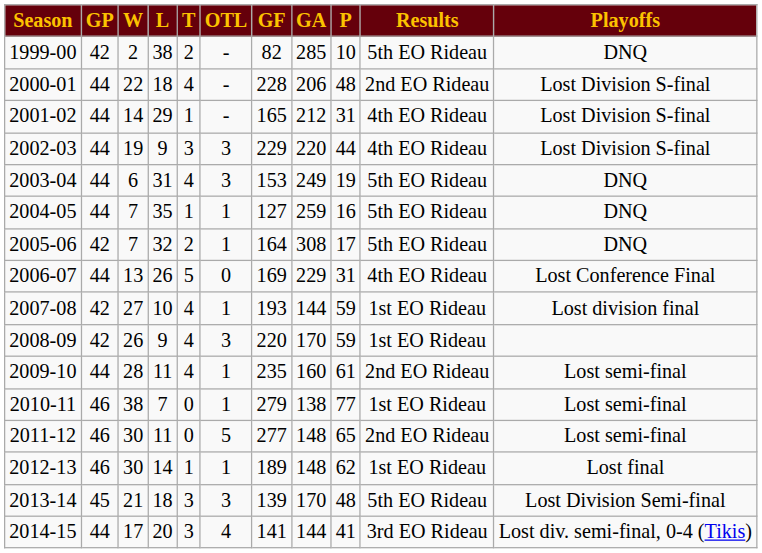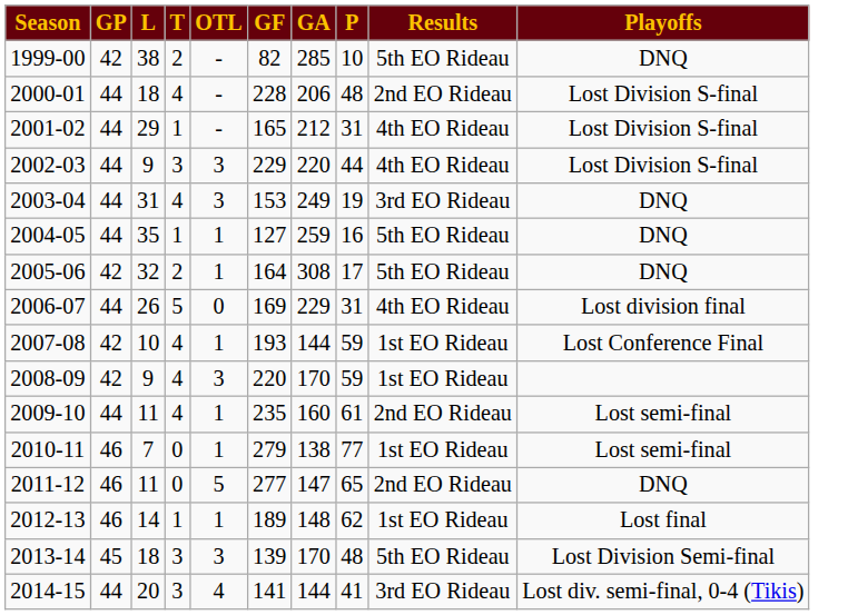- column: W | 2 | 22 | 14 | 19 | 6 | 7 | 7 | 13 | 27 | 26 | 28 | 38 | 30 | 30 | 21 | 17
2003-04 | Results: 5th EO Rideau -> 3rd EO Rideau
2006-07 | Playoffs: Lost Conference Final -> Lost division final
2007-08 | Playoffs: Lost division final -> Lost Conference Final
2011-12 | GA: 148 -> 147
2011-12 | Playoffs: Lost semi-final -> DNQ
